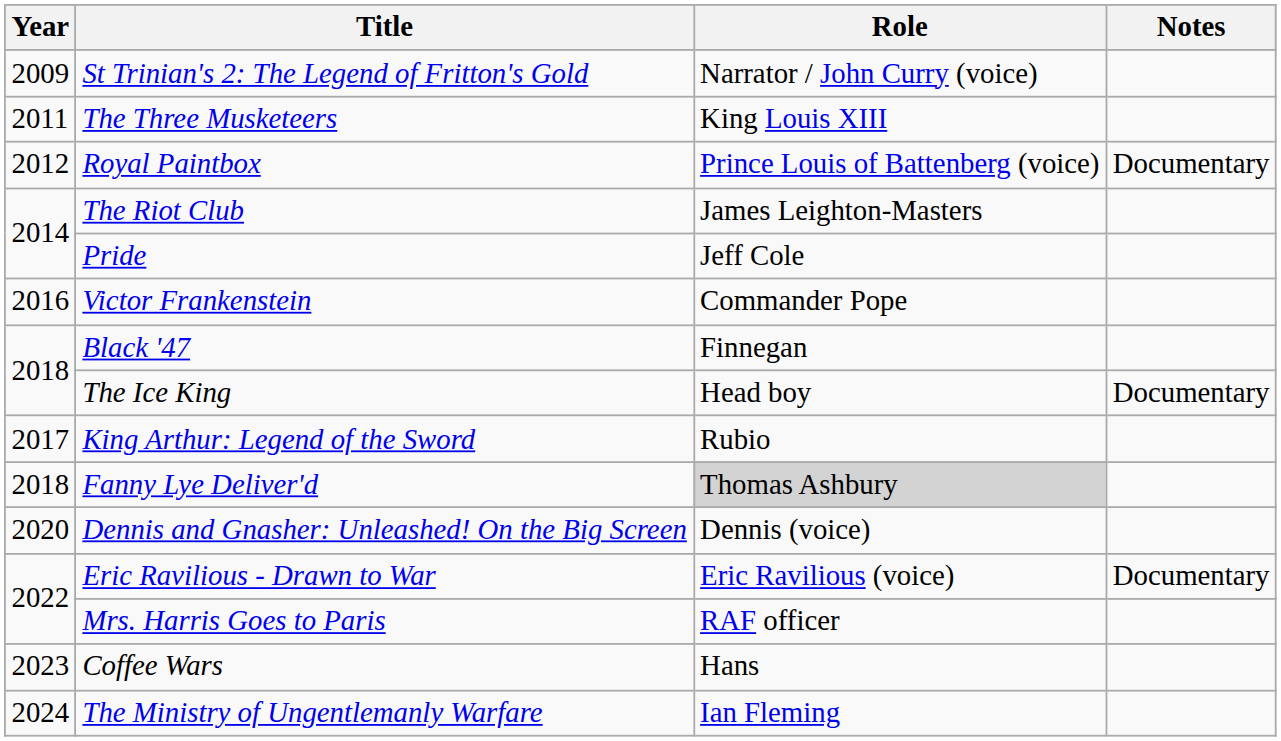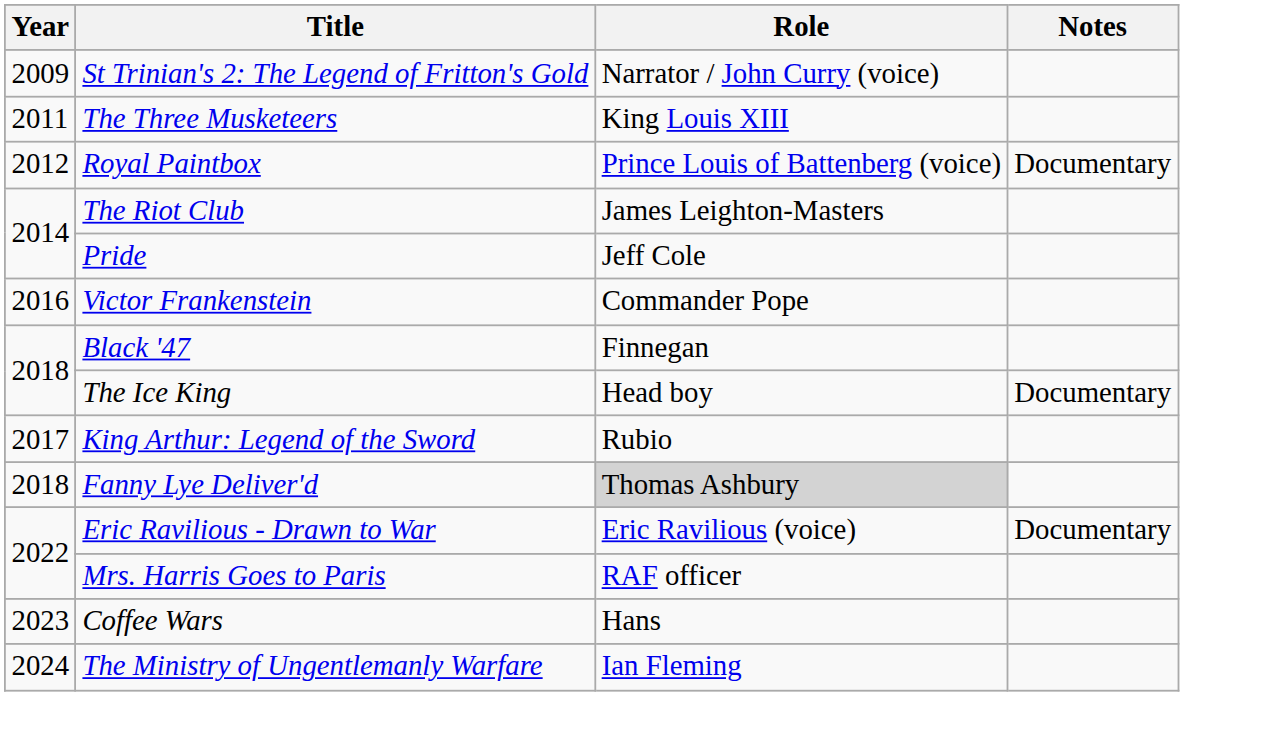- row: 2020 | Dennis and Gnasher: Unleashed! On the Big Screen | Dennis (voice)
